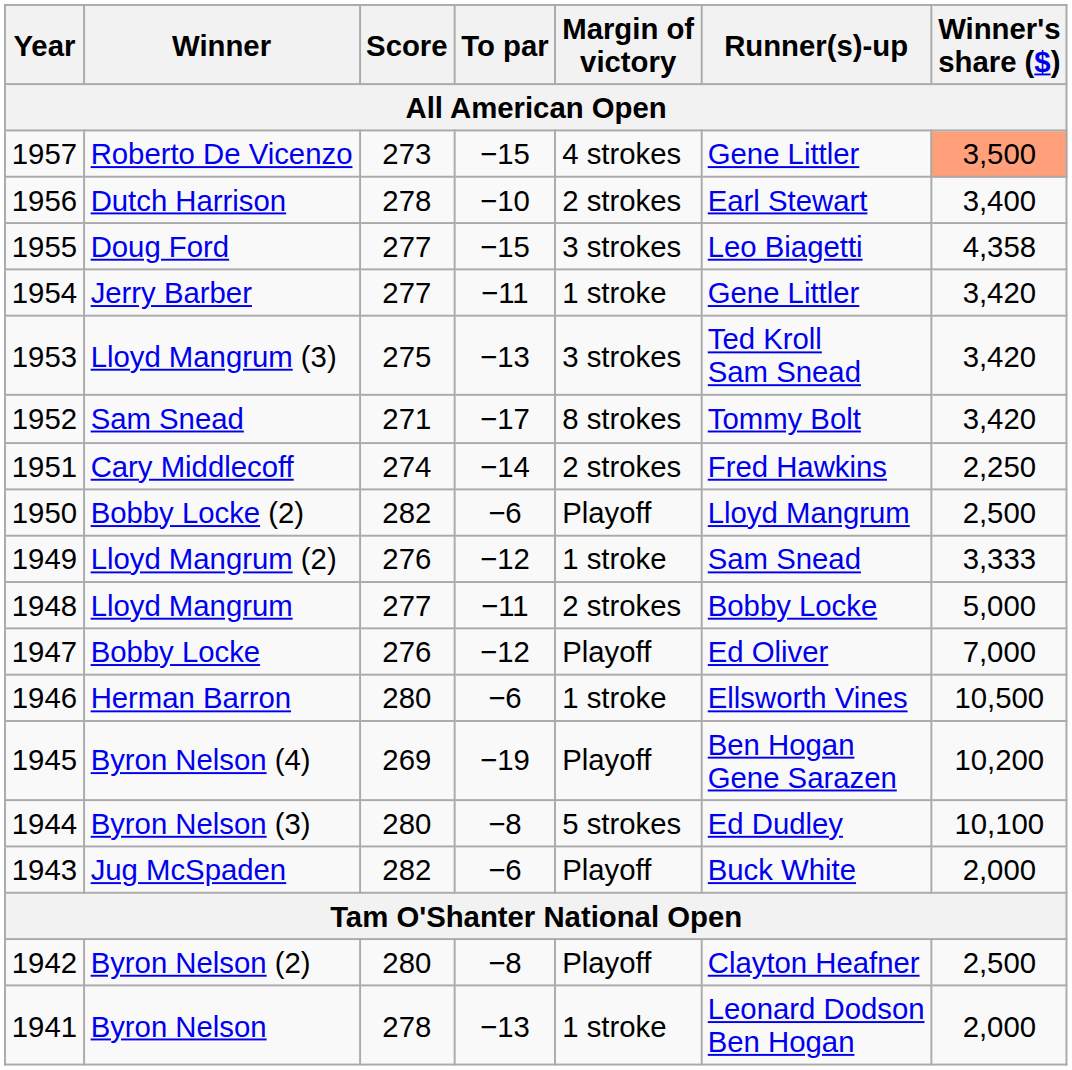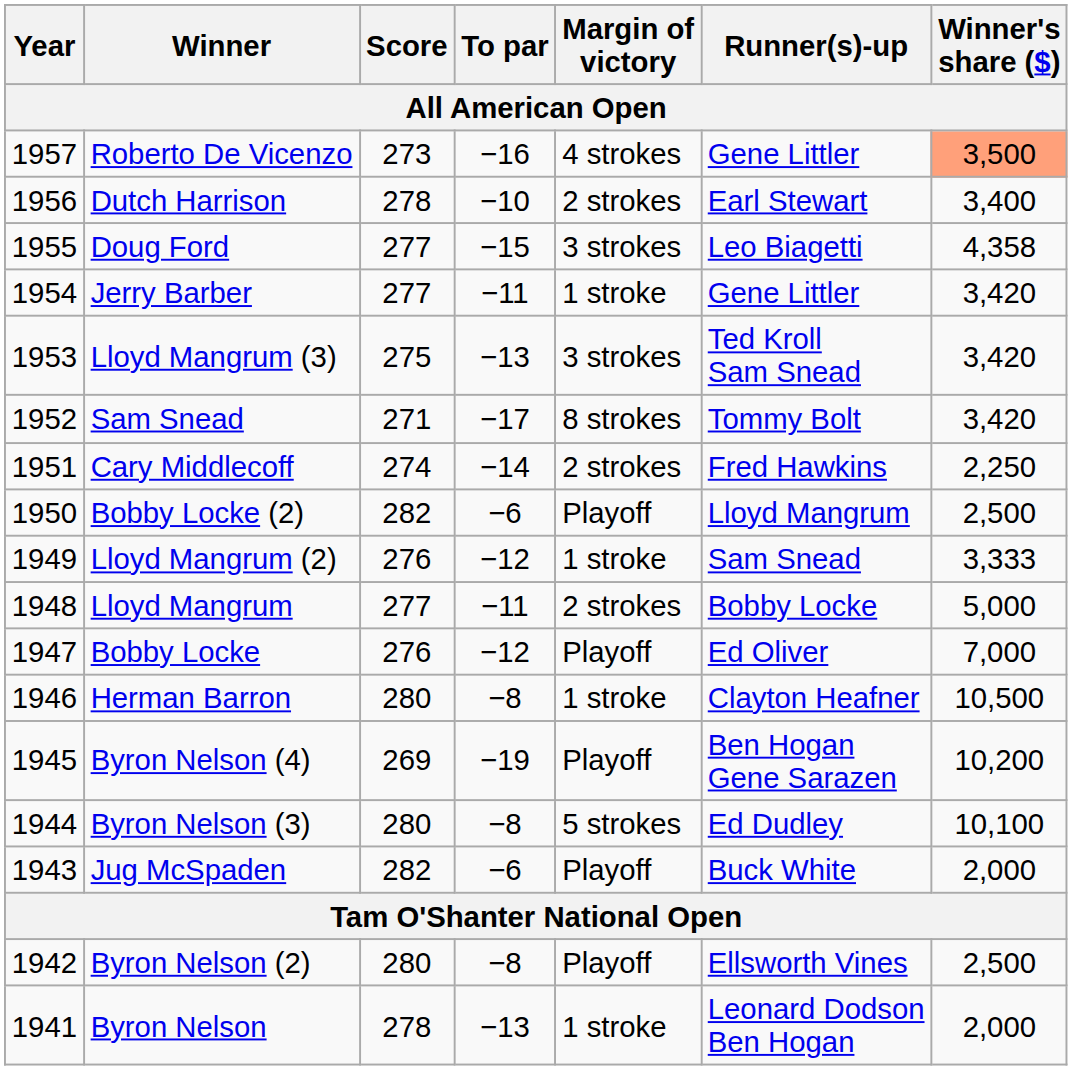Roberto De Vicenzo | To par: −15 -> −16
Herman Barron | To par: −6 -> −8
Herman Barron | Runner(s)-up: Ellsworth Vines -> Clayton Heafner
Byron Nelson (2) | Runner(s)-up: Clayton Heafner -> Ellsworth Vines
